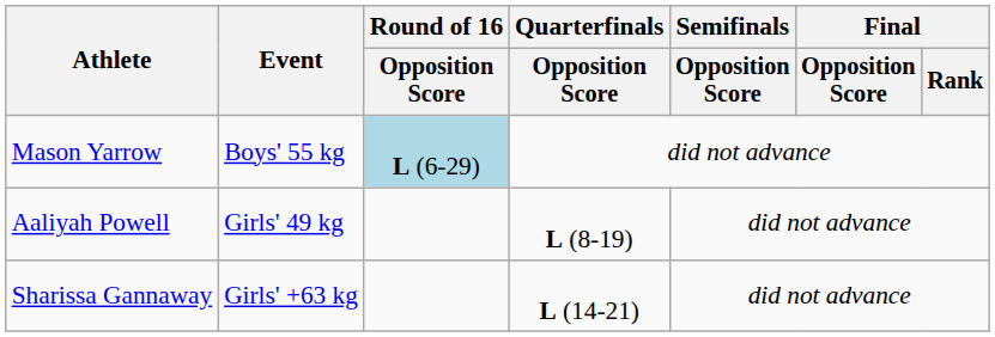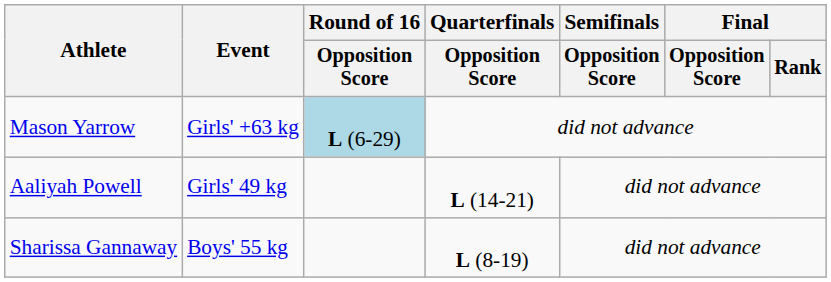Mason Yarrow | Event: Boys' 55 kg -> Girls' +63 kg
Aaliyah Powell | Quarterfinals / Opposition Score: L (8-19) -> L (14-21)
Sharissa Gannaway | Event: Girls' +63 kg -> Boys' 55 kg
Sharissa Gannaway | Quarterfinals / Opposition Score: L (14-21) -> L (8-19)
